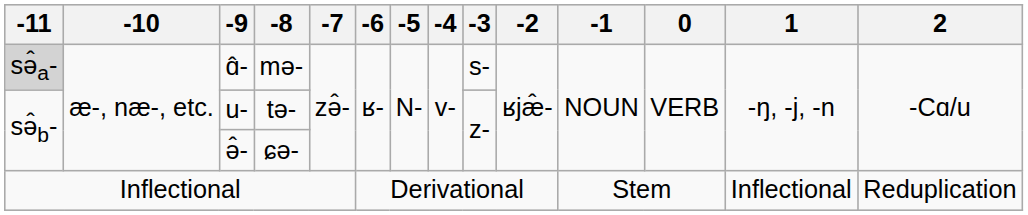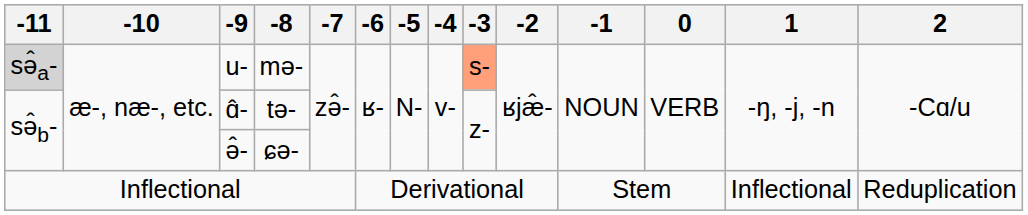mə- | -9: ɑ̂- -> u-
mə- | -3: no background -> lightsalmon background
tə- | -9: u- -> ɑ̂-
